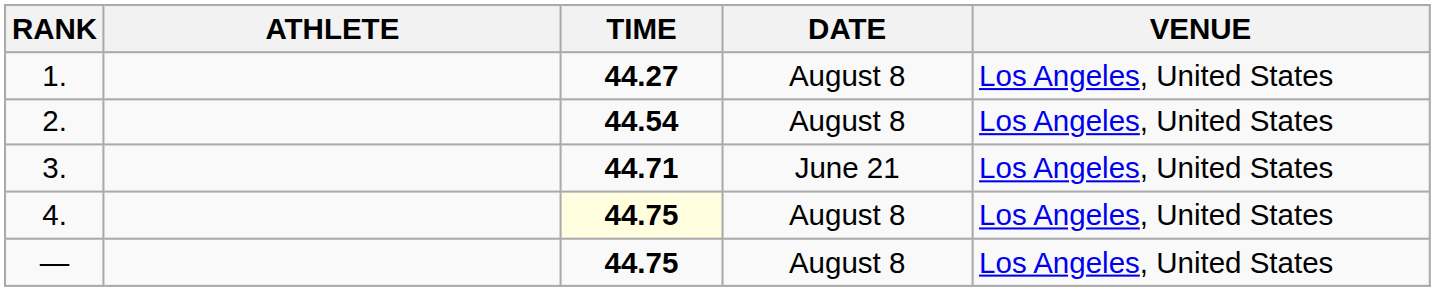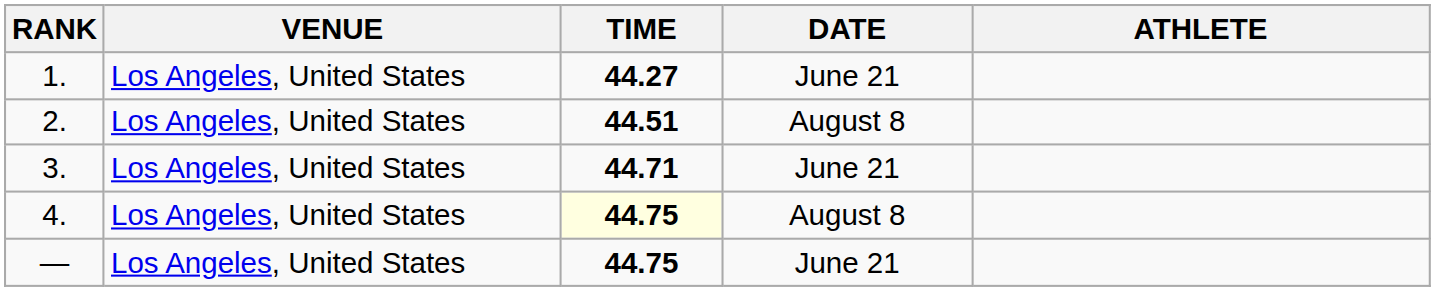columns swapped: ATHLETE <-> VENUE
1. | DATE: August 8 -> June 21
2. | TIME: 44.54 -> 44.51
— | DATE: August 8 -> June 21
